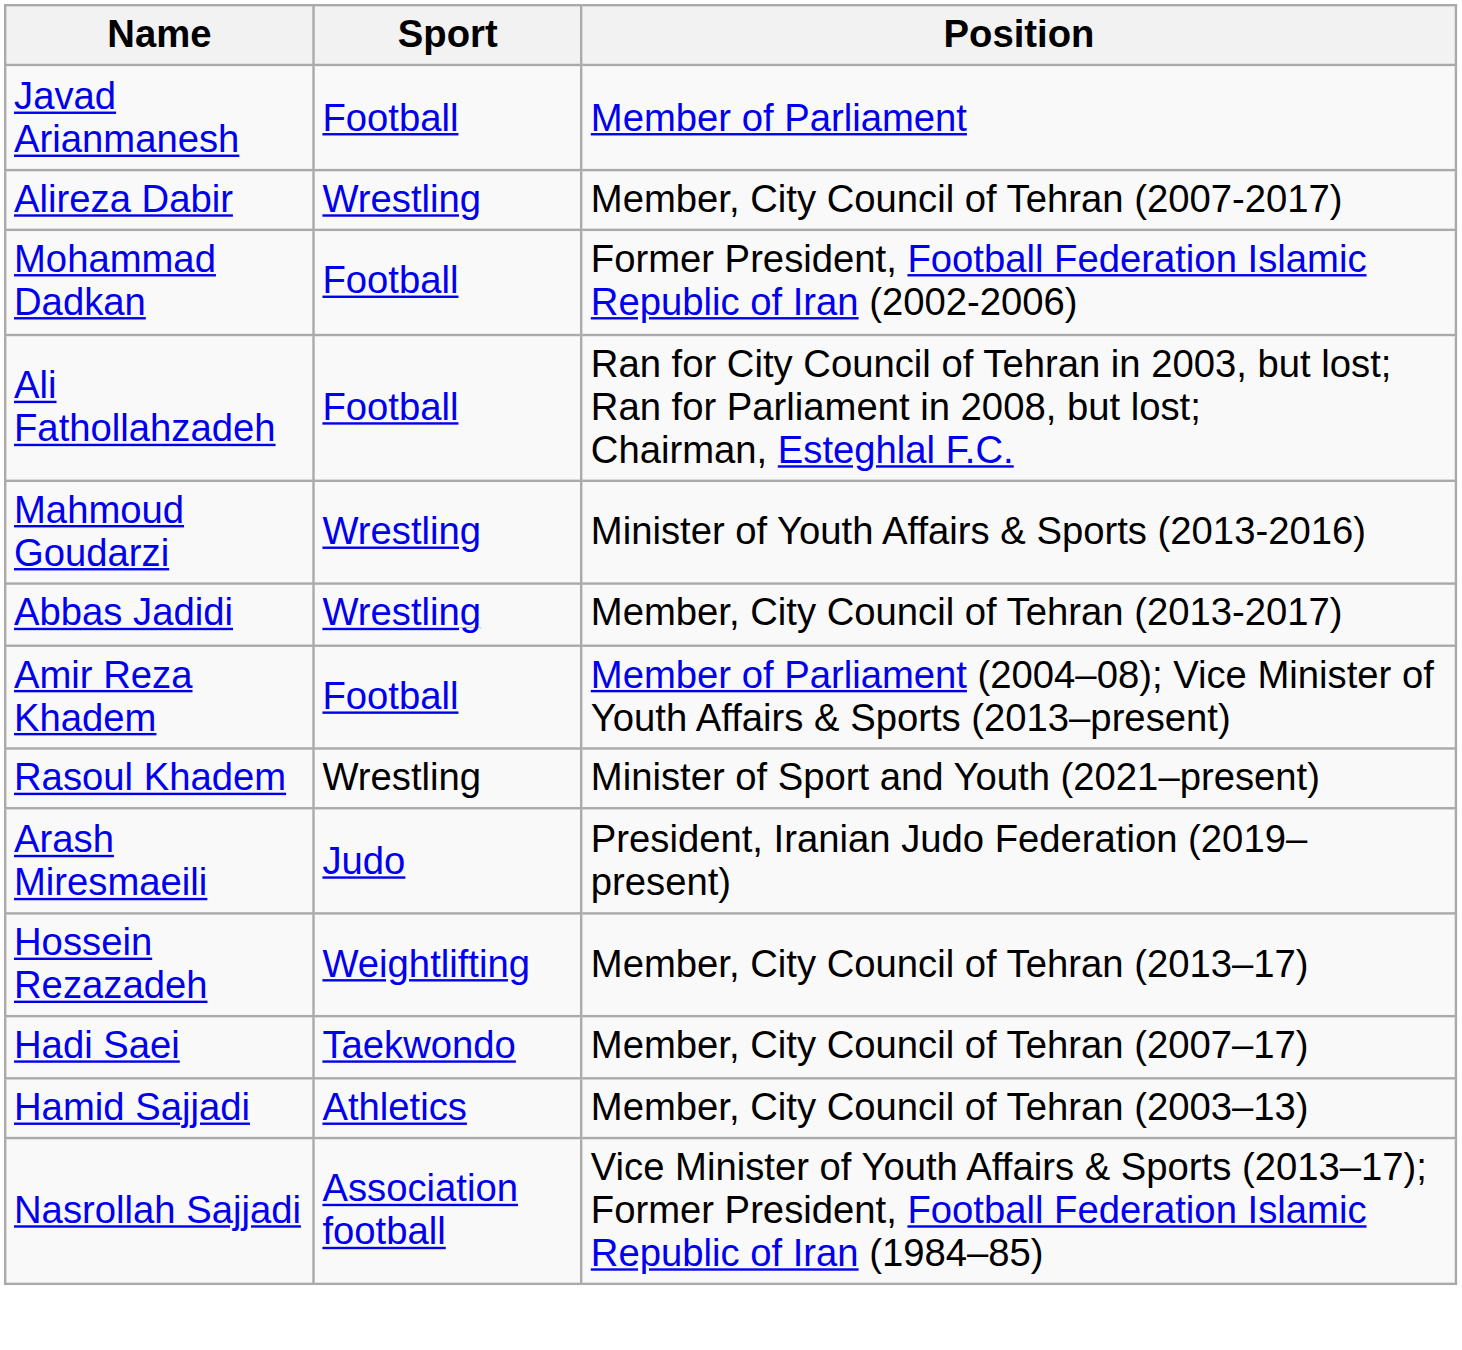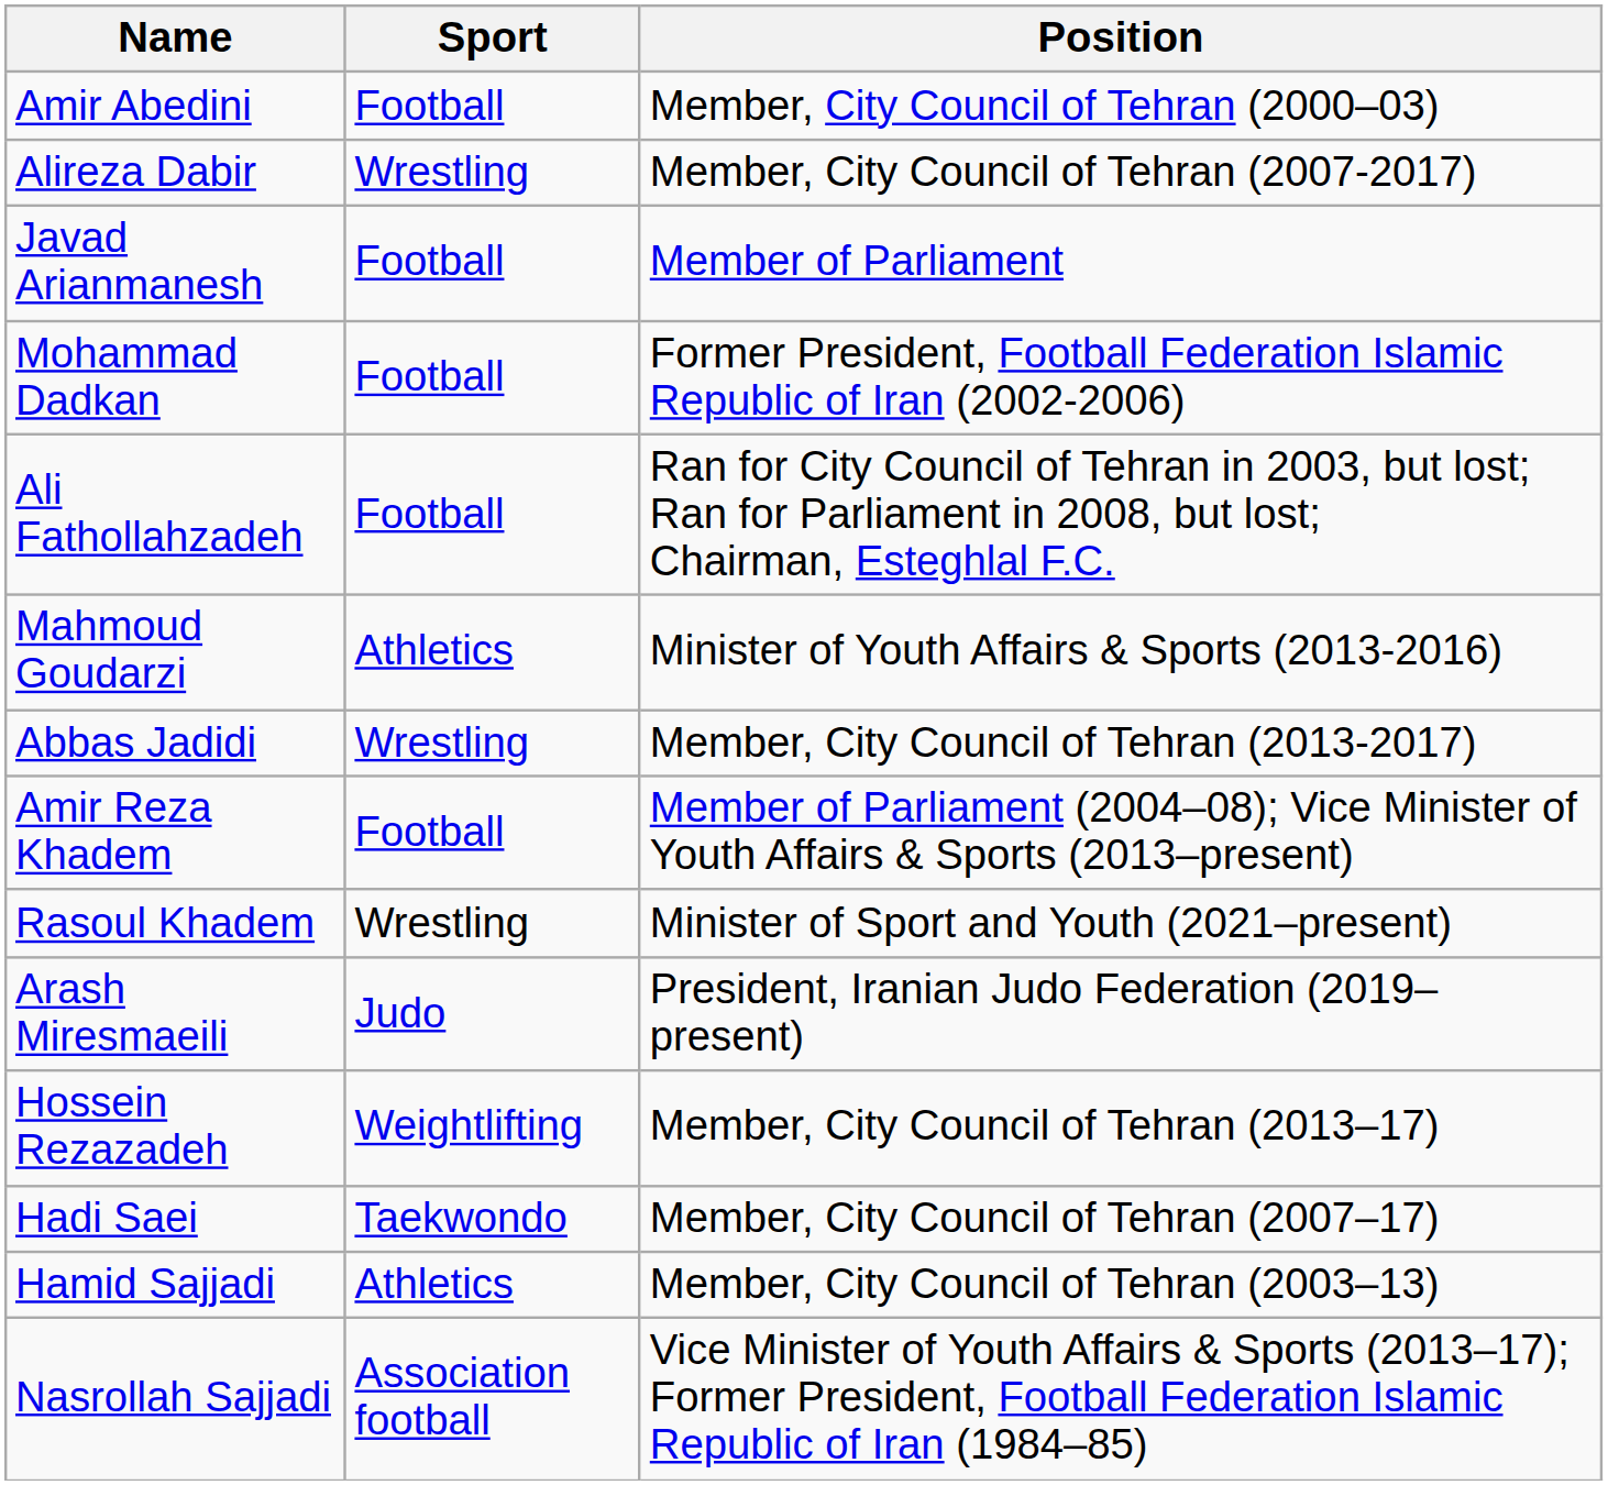+ row: Amir Abedini | Football | Member, City Council of Tehran (2000–03)
rows swapped: Javad Arianmanesh <-> Alireza Dabir
Mahmoud Goudarzi | Sport: Wrestling -> Athletics
